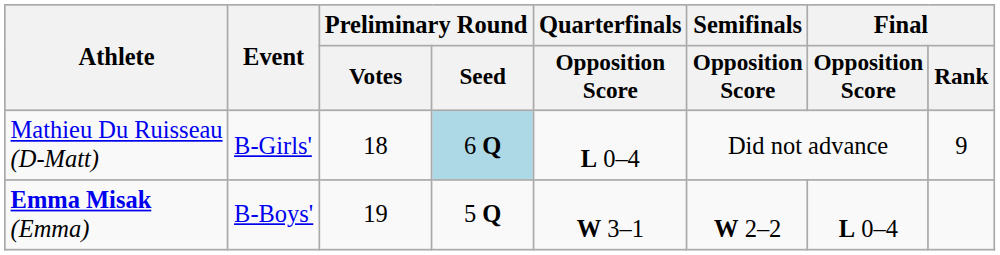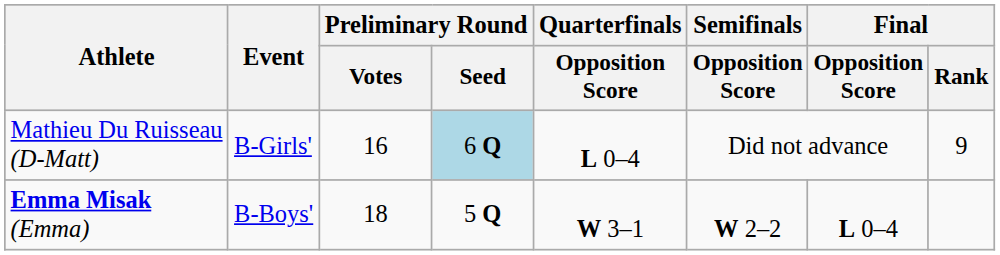Mathieu Du Ruisseau (D-Matt) | Preliminary Round / Votes: 18 -> 16
Emma Misak (Emma) | Preliminary Round / Votes: 19 -> 18
